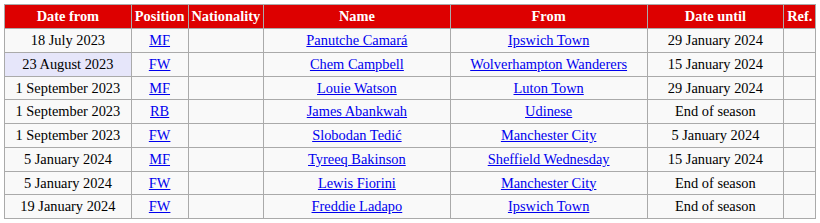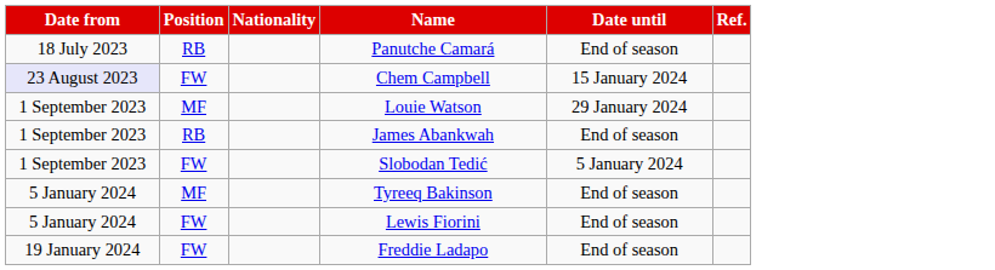- column: From | Ipswich Town | Wolverhampton Wanderers | Luton Town | Udinese | Manchester City | Sheffield Wednesday | Manchester City | Ipswich Town
Panutche Camará | Position: MF -> RB
Panutche Camará | Date until: 29 January 2024 -> End of season
Tyreeq Bakinson | Date until: 15 January 2024 -> End of season
